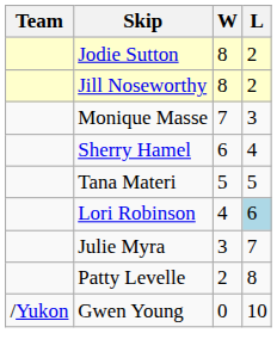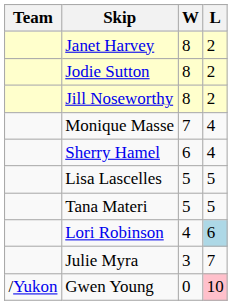+ row: Janet Harvey | 8 | 2
Monique Masse | L: 3 -> 4
+ row: Lisa Lascelles | 5 | 5
- row: Patty Levelle | 2 | 8
Gwen Young | L: no background -> pink background
